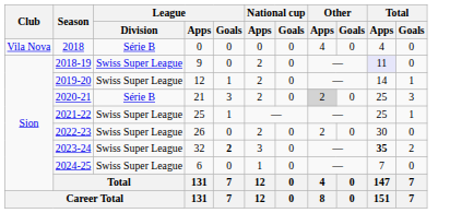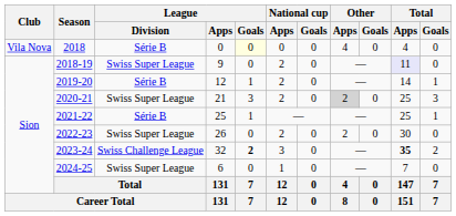2018 | League / Goals: no background -> lightyellow background
2019-20 | League / Division: Swiss Super League -> Série B
2020-21 | League / Division: Série B -> Swiss Super League
2021-22 | League / Division: Swiss Super League -> Série B
2023-24 | League / Division: Swiss Super League -> Swiss Challenge League
